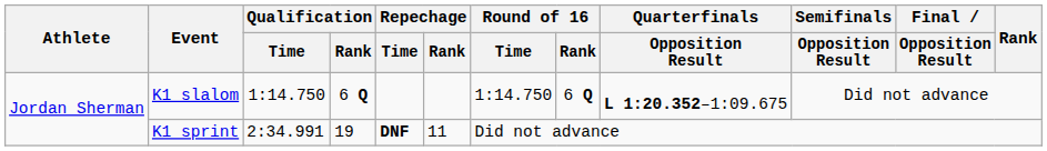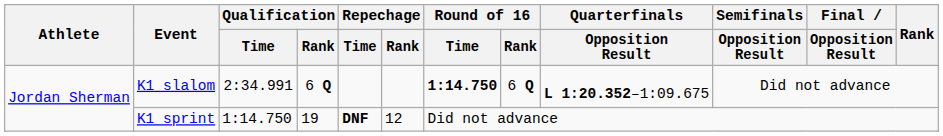K1 slalom | Qualification / Time: 1:14.750 -> 2:34.991
K1 slalom | Round of 16 / Time: normal -> bold
K1 sprint | Qualification / Time: 2:34.991 -> 1:14.750
K1 sprint | Repechage / Rank: 11 -> 12
